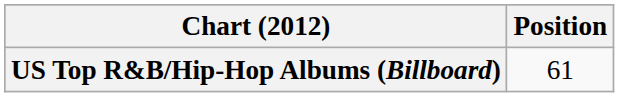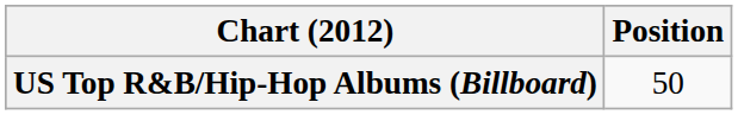US Top R&B/Hip-Hop Albums (Billboard) | Position: 61 -> 50
